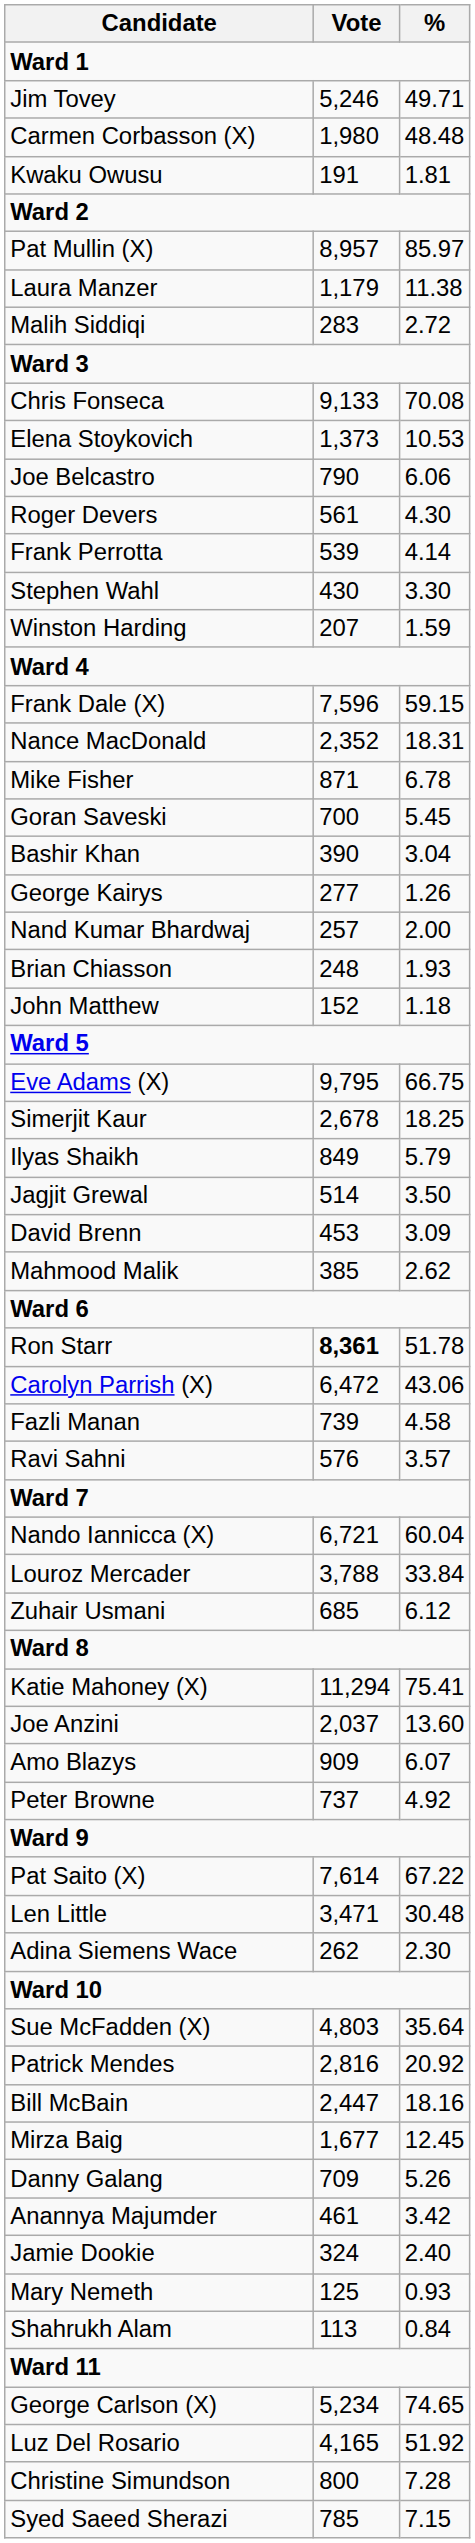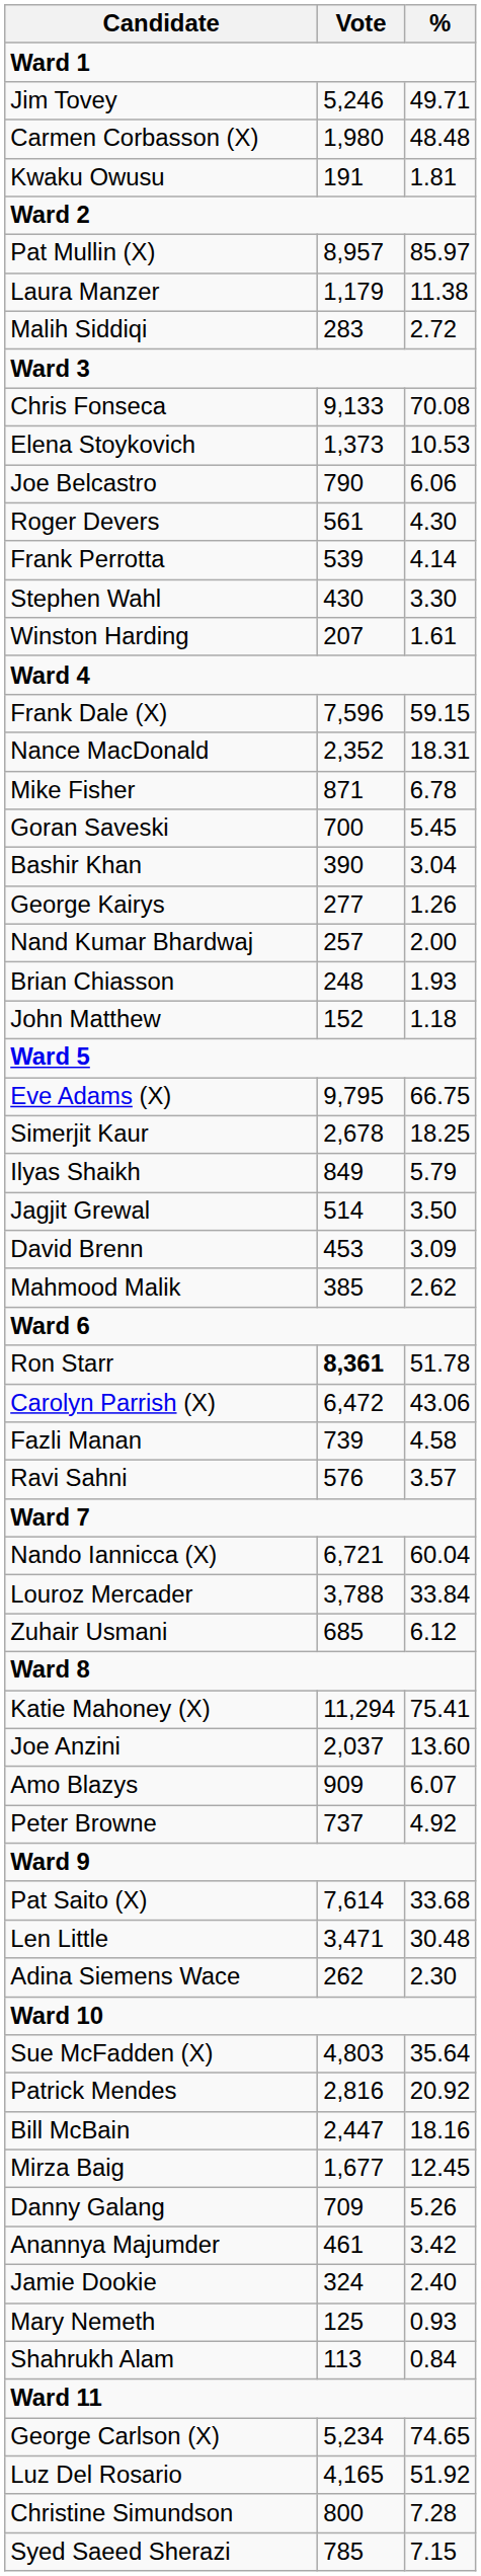Winston Harding | %: 1.59 -> 1.61
Pat Saito (X) | %: 67.22 -> 33.68
